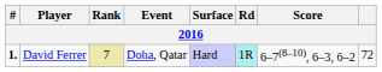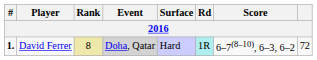David Ferrer | Rank: 7 -> 8
David Ferrer | Event: no background -> lightgrey background
